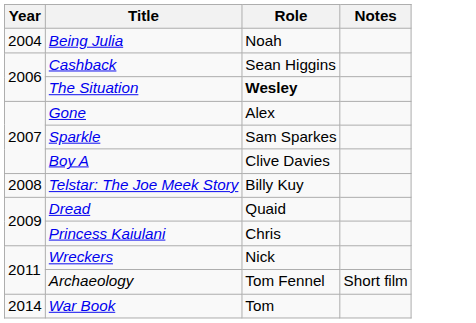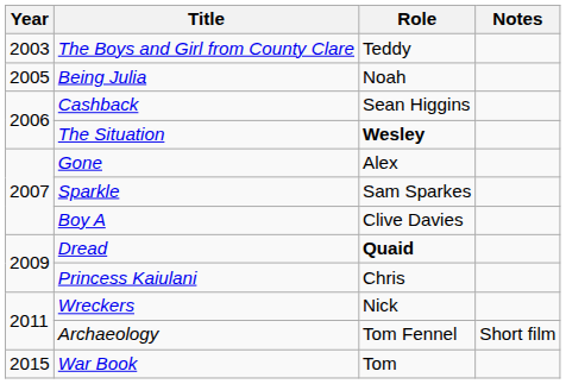+ row: 2003 | The Boys and Girl from County Clare | Teddy
Being Julia | Year: 2004 -> 2005
- row: 2008 | Telstar: The Joe Meek Story | Billy Kuy
Dread | Role: normal -> bold
War Book | Year: 2014 -> 2015
